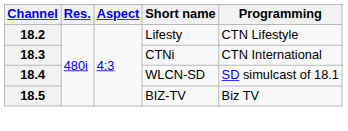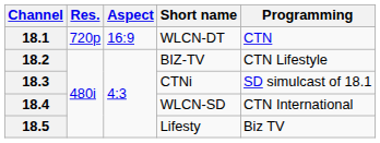+ row: 18.1 | 720p | 16:9 | WLCN-DT | CTN
18.2 | Short name: Lifesty -> BIZ-TV
18.3 | Programming: CTN International -> SD simulcast of 18.1
18.4 | Programming: SD simulcast of 18.1 -> CTN International
18.5 | Short name: BIZ-TV -> Lifesty
